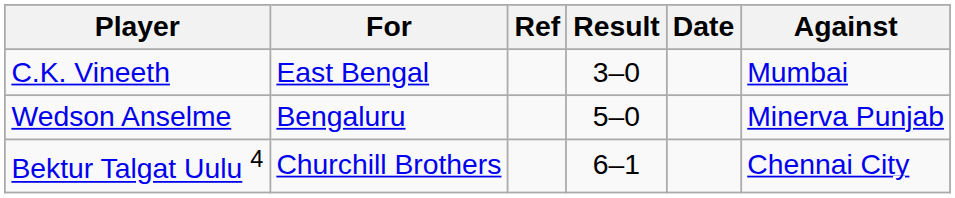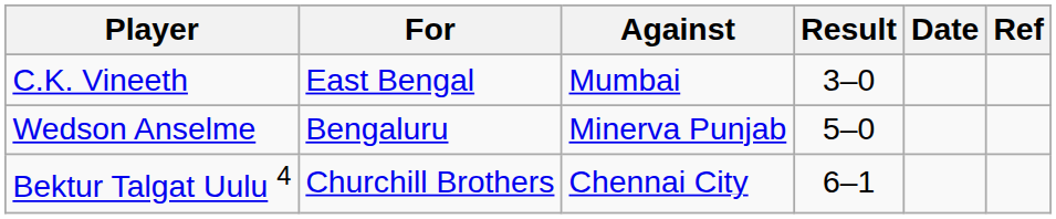columns swapped: Against <-> Ref
